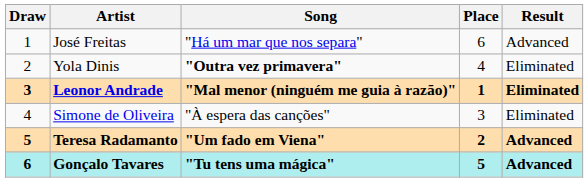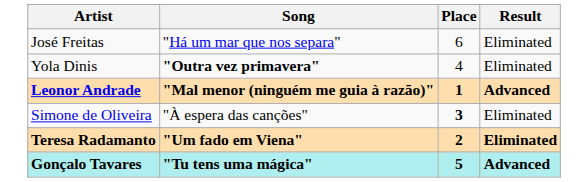- column: Draw | 1 | 2 | 3 | 4 | 5 | 6
José Freitas | Result: Advanced -> Eliminated
Leonor Andrade | Result: Eliminated -> Advanced
Simone de Oliveira | Place: normal -> bold
Teresa Radamanto | Result: Advanced -> Eliminated
